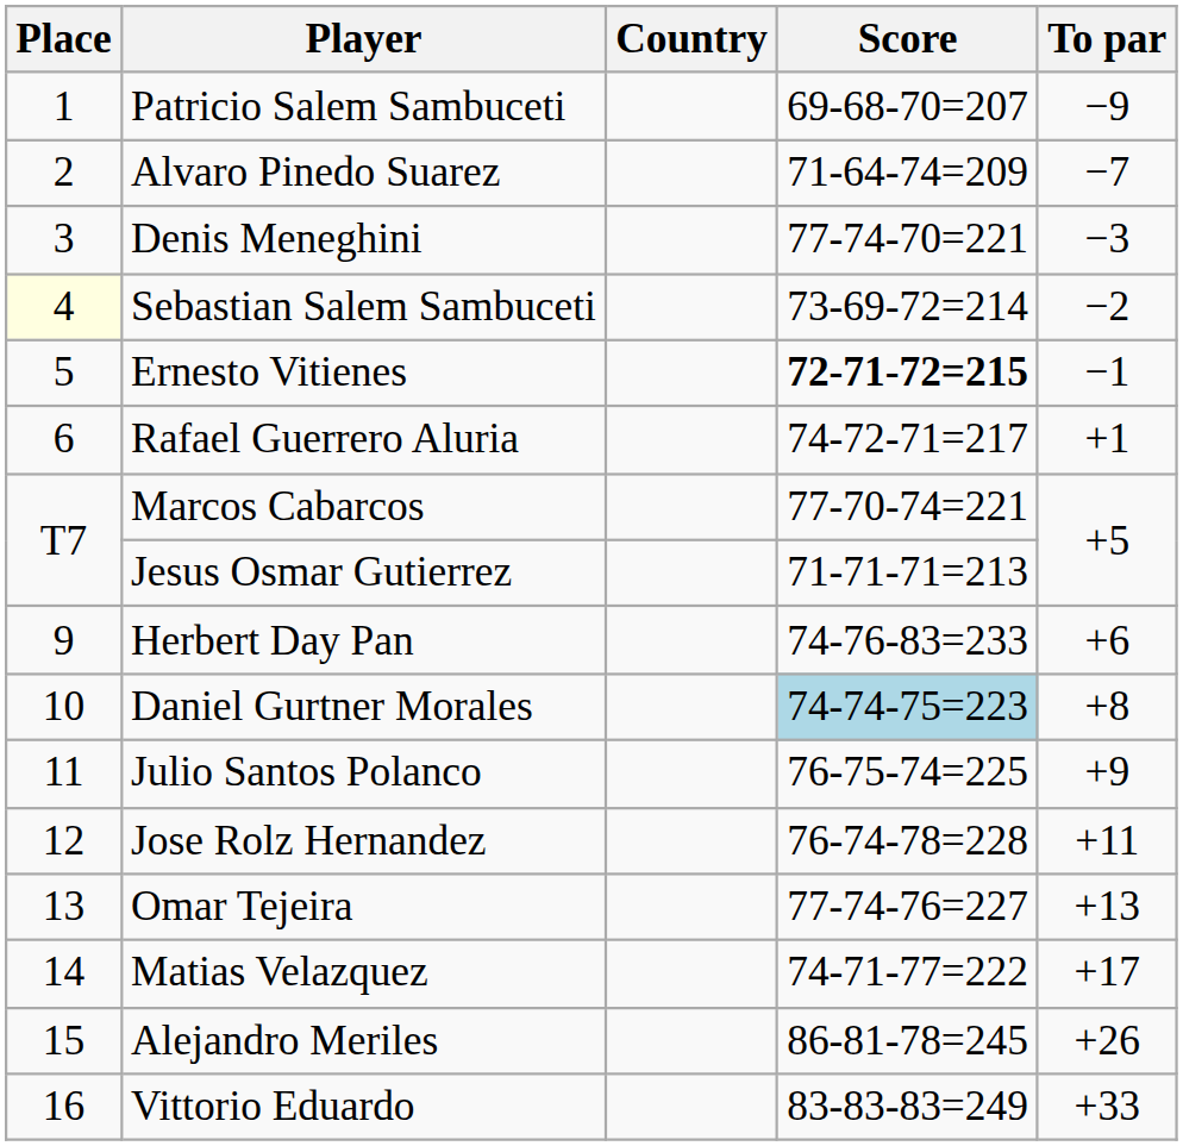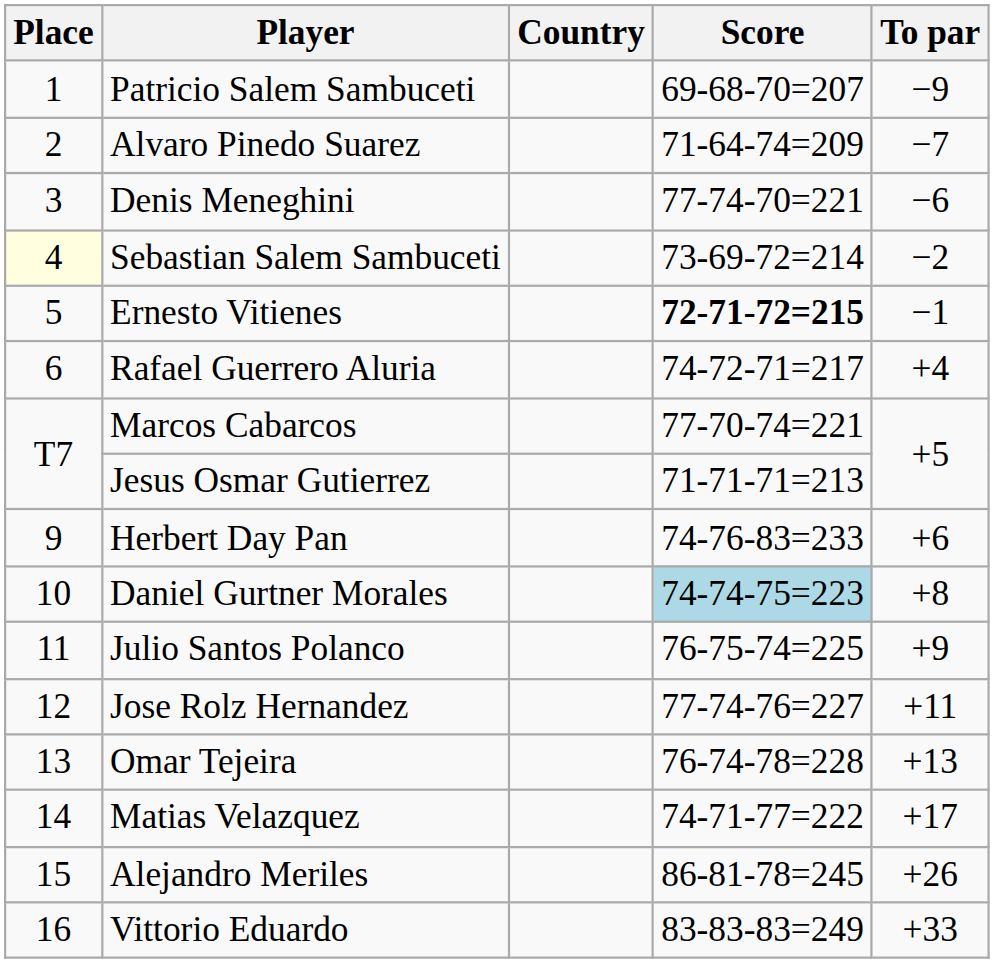Denis Meneghini | To par: −3 -> −6
Rafael Guerrero Aluria | To par: +1 -> +4
Jose Rolz Hernandez | Score: 76-74-78=228 -> 77-74-76=227
Omar Tejeira | Score: 77-74-76=227 -> 76-74-78=228
